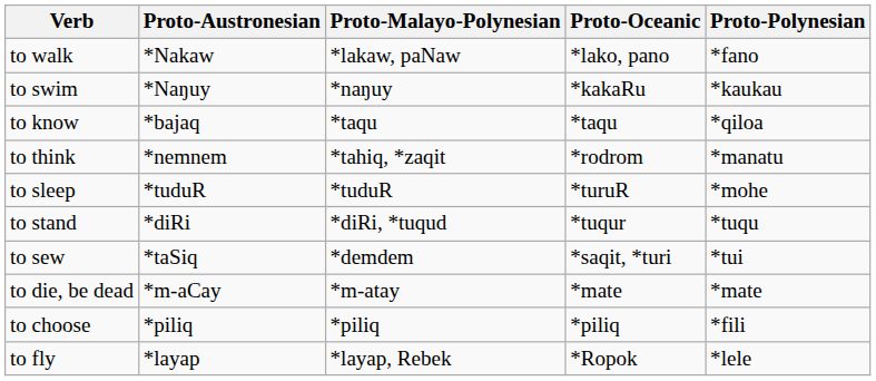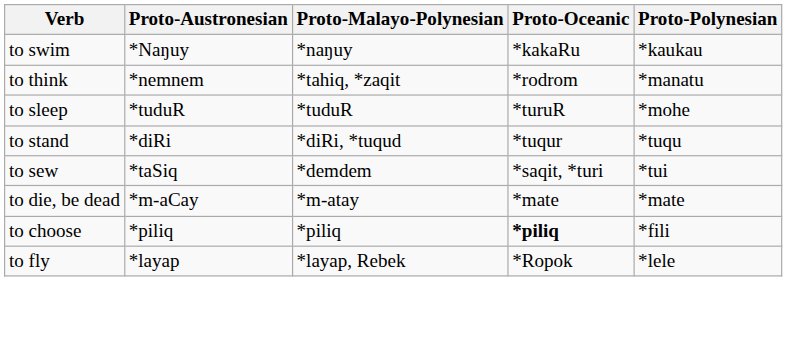- row: to walk | *Nakaw | *lakaw, paNaw | *lako, pano | *fano
- row: to know | *bajaq | *taqu | *taqu | *qiloa
to choose | Proto-Oceanic: normal -> bold
